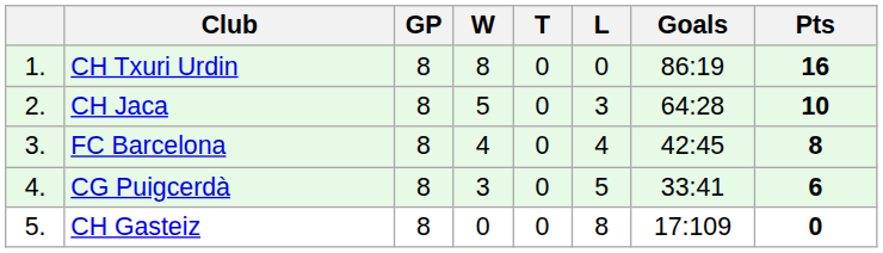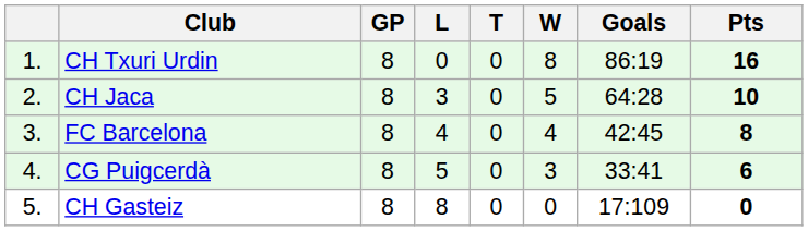columns swapped: W <-> L
